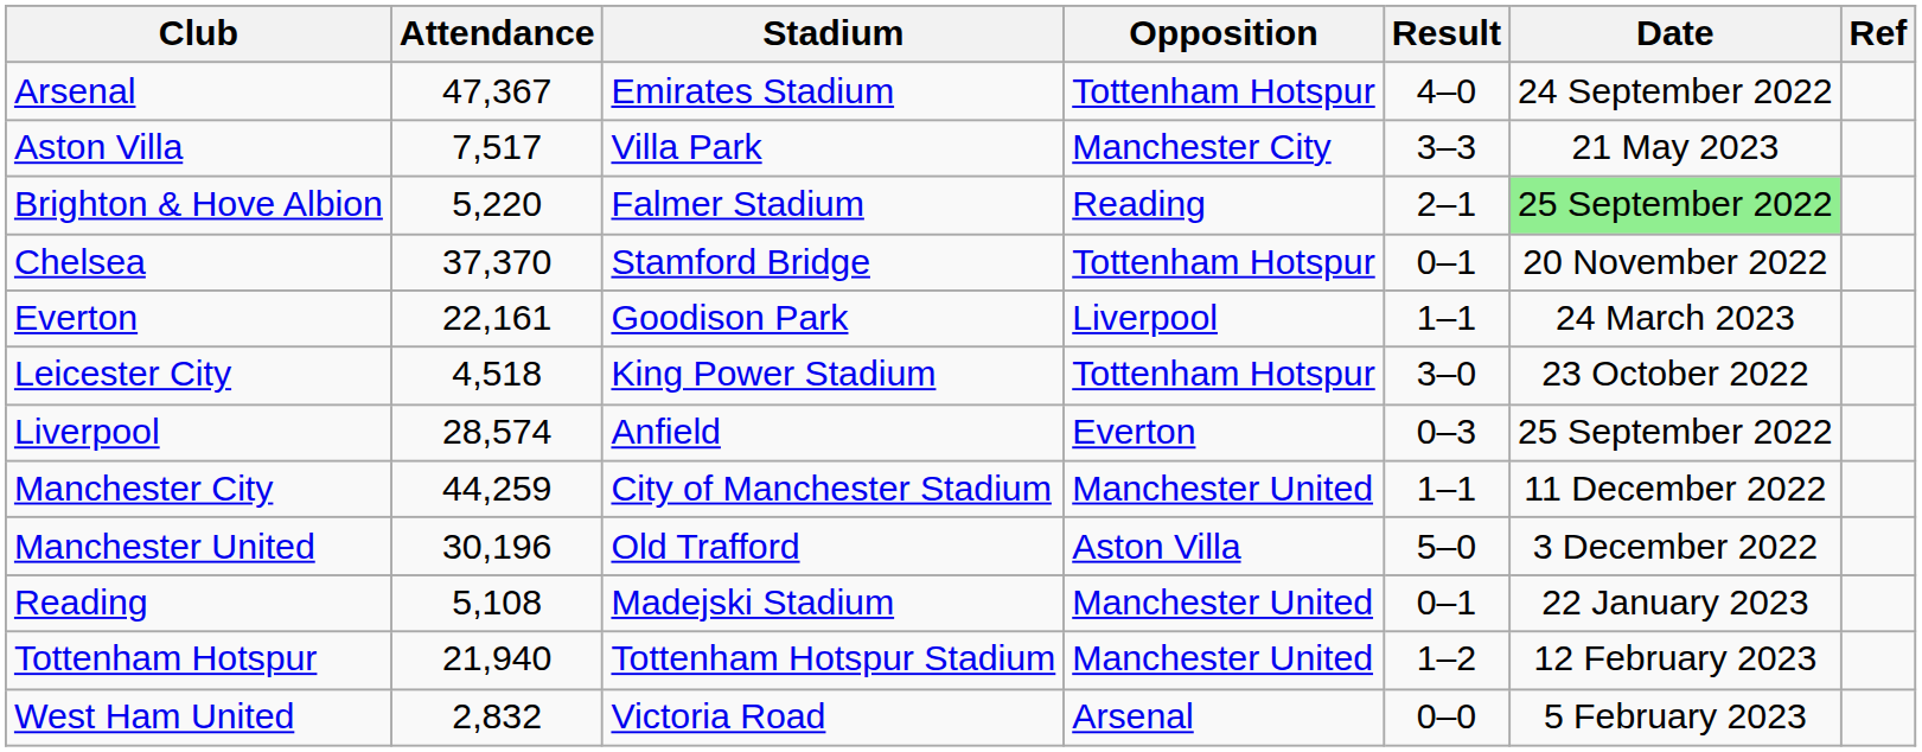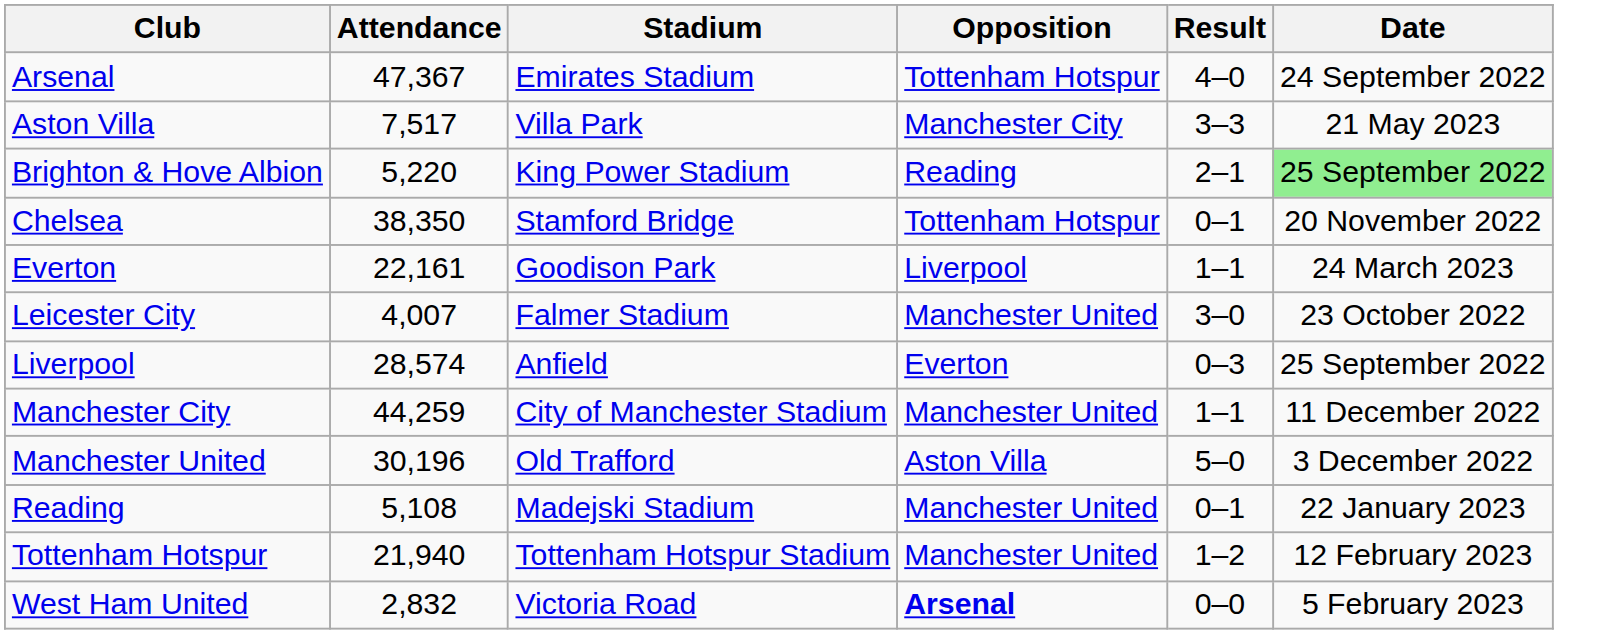- column: Ref
Brighton & Hove Albion | Stadium: Falmer Stadium -> King Power Stadium
Chelsea | Attendance: 37,370 -> 38,350
Leicester City | Attendance: 4,518 -> 4,007
Leicester City | Stadium: King Power Stadium -> Falmer Stadium
Leicester City | Opposition: Tottenham Hotspur -> Manchester United
West Ham United | Opposition: normal -> bold
